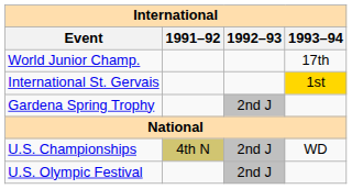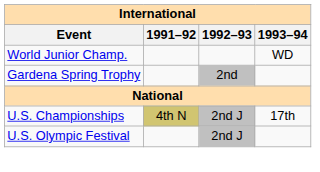World Junior Champ. | 1993–94: 17th -> WD
- row: International St. Gervais | 1st
Gardena Spring Trophy | 1992–93: 2nd J -> 2nd
U.S. Championships | 1993–94: WD -> 17th
